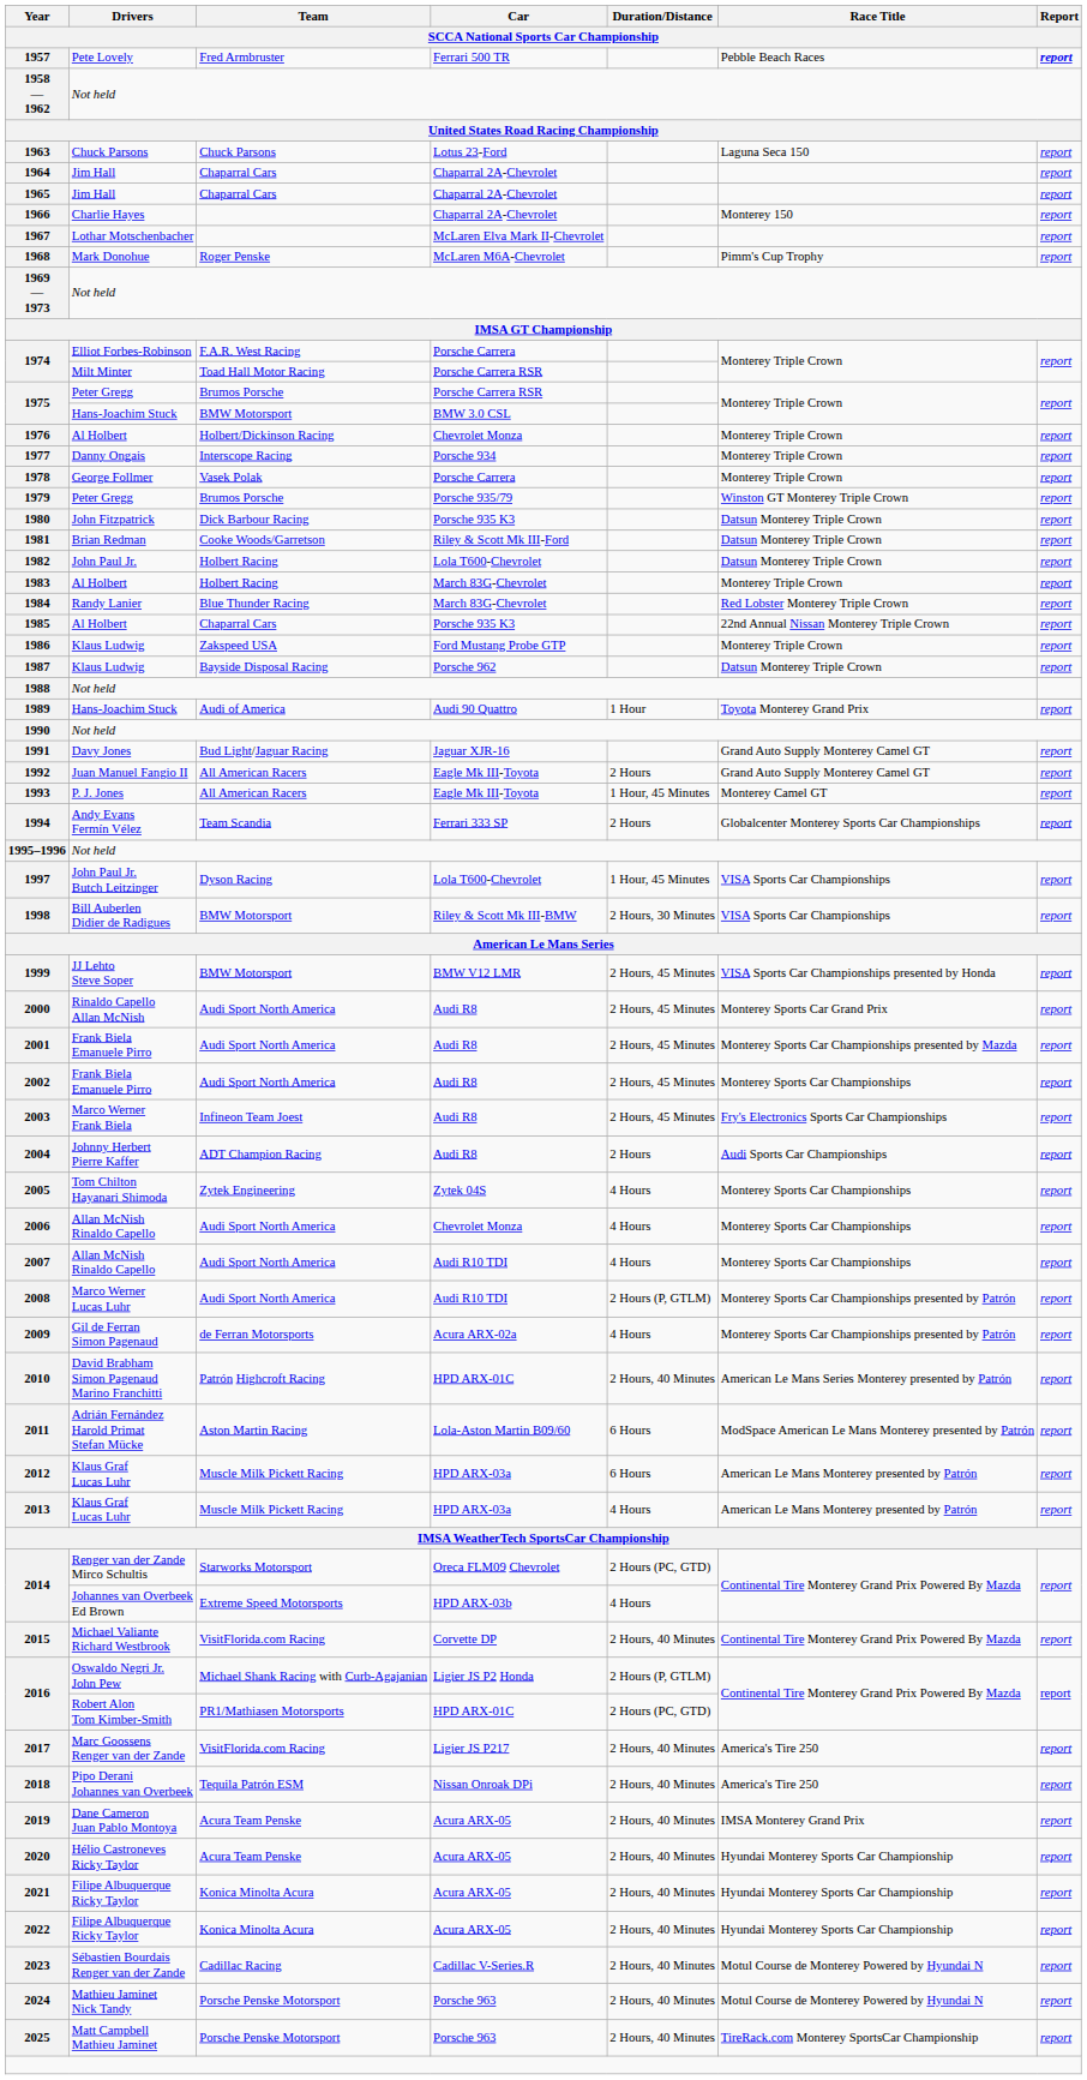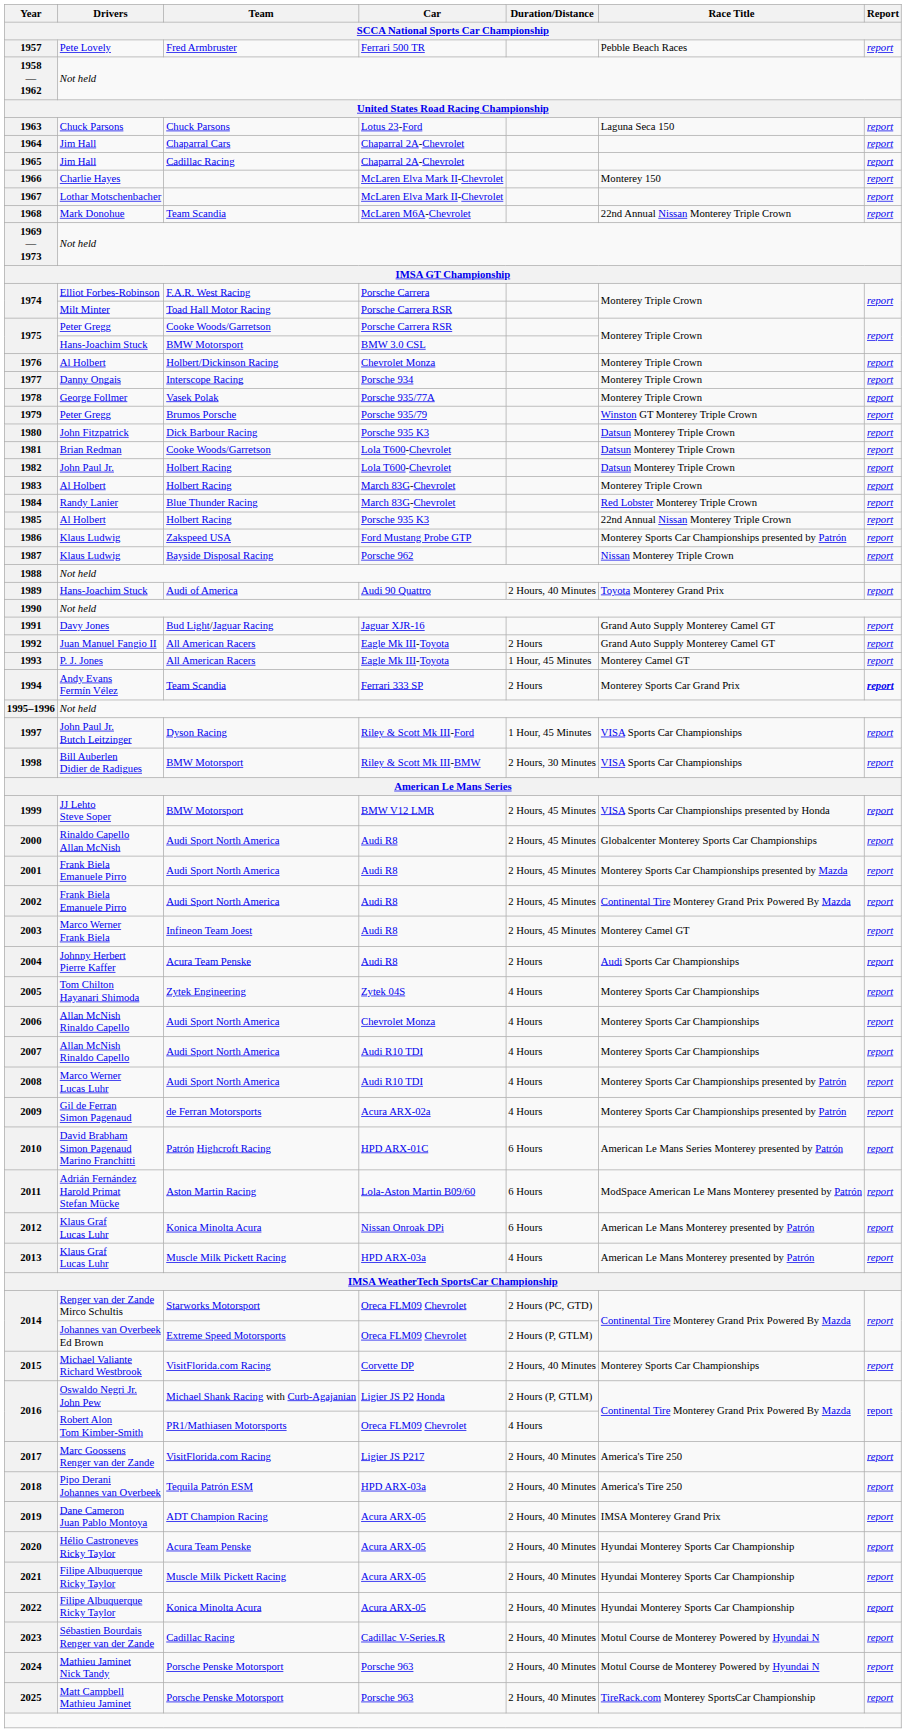1957 | Report / SCCA National Sports Car Championship: bold -> normal
1965 | Team / SCCA National Sports Car Championship: Chaparral Cars -> Cadillac Racing
1966 | Car / SCCA National Sports Car Championship: Chaparral 2A-Chevrolet -> McLaren Elva Mark II-Chevrolet
1968 | Team / SCCA National Sports Car Championship: Roger Penske -> Team Scandia
1968 | Race Title / SCCA National Sports Car Championship: Pimm's Cup Trophy -> 22nd Annual Nissan Monterey Triple Crown
1975 / Peter Gregg | Team / SCCA National Sports Car Championship: Brumos Porsche -> Cooke Woods/Garretson
1978 | Car / SCCA National Sports Car Championship: Porsche Carrera -> Porsche 935/77A
1981 | Car / SCCA National Sports Car Championship: Riley & Scott Mk III-Ford -> Lola T600-Chevrolet
1985 | Team / SCCA National Sports Car Championship: Chaparral Cars -> Holbert Racing
1986 | Race Title / SCCA National Sports Car Championship: Monterey Triple Crown -> Monterey Sports Car Championships presented by Patrón
1987 | Race Title / SCCA National Sports Car Championship: Datsun Monterey Triple Crown -> Nissan Monterey Triple Crown
1989 | Duration/Distance / SCCA National Sports Car Championship: 1 Hour -> 2 Hours, 40 Minutes
1994 | Race Title / SCCA National Sports Car Championship: Globalcenter Monterey Sports Car Championships -> Monterey Sports Car Grand Prix
1994 | Report / SCCA National Sports Car Championship: normal -> bold
1997 | Car / SCCA National Sports Car Championship: Lola T600-Chevrolet -> Riley & Scott Mk III-Ford
2000 | Race Title / SCCA National Sports Car Championship: Monterey Sports Car Grand Prix -> Globalcenter Monterey Sports Car Championships
2002 | Race Title / SCCA National Sports Car Championship: Monterey Sports Car Championships -> Continental Tire Monterey Grand Prix Powered By Mazda
2003 | Race Title / SCCA National Sports Car Championship: Fry's Electronics Sports Car Championships -> Monterey Camel GT
2004 | Team / SCCA National Sports Car Championship: ADT Champion Racing -> Acura Team Penske
2008 | Duration/Distance / SCCA National Sports Car Championship: 2 Hours (P, GTLM) -> 4 Hours
2010 | Duration/Distance / SCCA National Sports Car Championship: 2 Hours, 40 Minutes -> 6 Hours
2012 | Team / SCCA National Sports Car Championship: Muscle Milk Pickett Racing -> Konica Minolta Acura
2012 | Car / SCCA National Sports Car Championship: HPD ARX-03a -> Nissan Onroak DPi
2014 / Johannes van Overbeek Ed Brown | Car / SCCA National Sports Car Championship: HPD ARX-03b -> Oreca FLM09 Chevrolet
2014 / Johannes van Overbeek Ed Brown | Duration/Distance / SCCA National Sports Car Championship: 4 Hours -> 2 Hours (P, GTLM)
2015 | Race Title / SCCA National Sports Car Championship: Continental Tire Monterey Grand Prix Powered By Mazda -> Monterey Sports Car Championships
2016 / Robert Alon Tom Kimber-Smith | Car / SCCA National Sports Car Championship: HPD ARX-01C -> Oreca FLM09 Chevrolet
2016 / Robert Alon Tom Kimber-Smith | Duration/Distance / SCCA National Sports Car Championship: 2 Hours (PC, GTD) -> 4 Hours
2018 | Car / SCCA National Sports Car Championship: Nissan Onroak DPi -> HPD ARX-03a
2019 | Team / SCCA National Sports Car Championship: Acura Team Penske -> ADT Champion Racing
2021 | Team / SCCA National Sports Car Championship: Konica Minolta Acura -> Muscle Milk Pickett Racing
